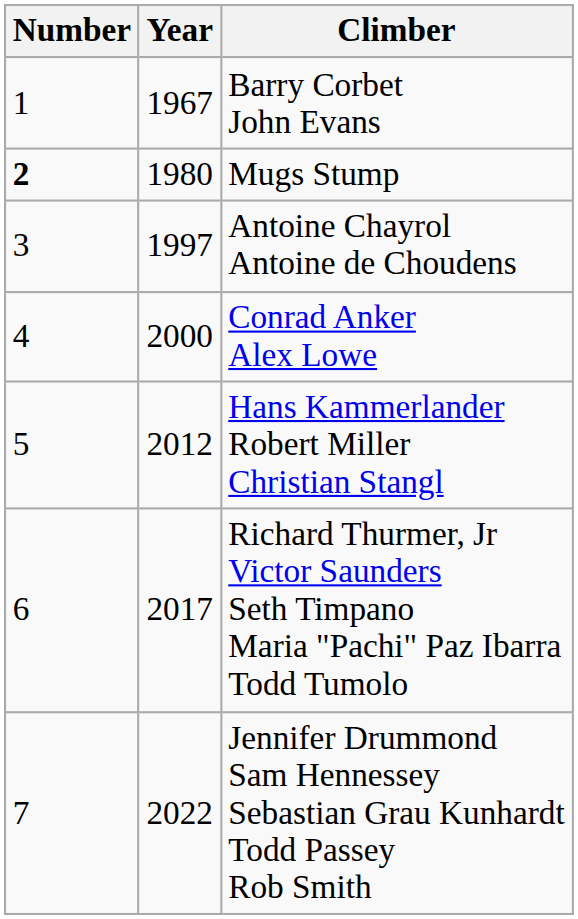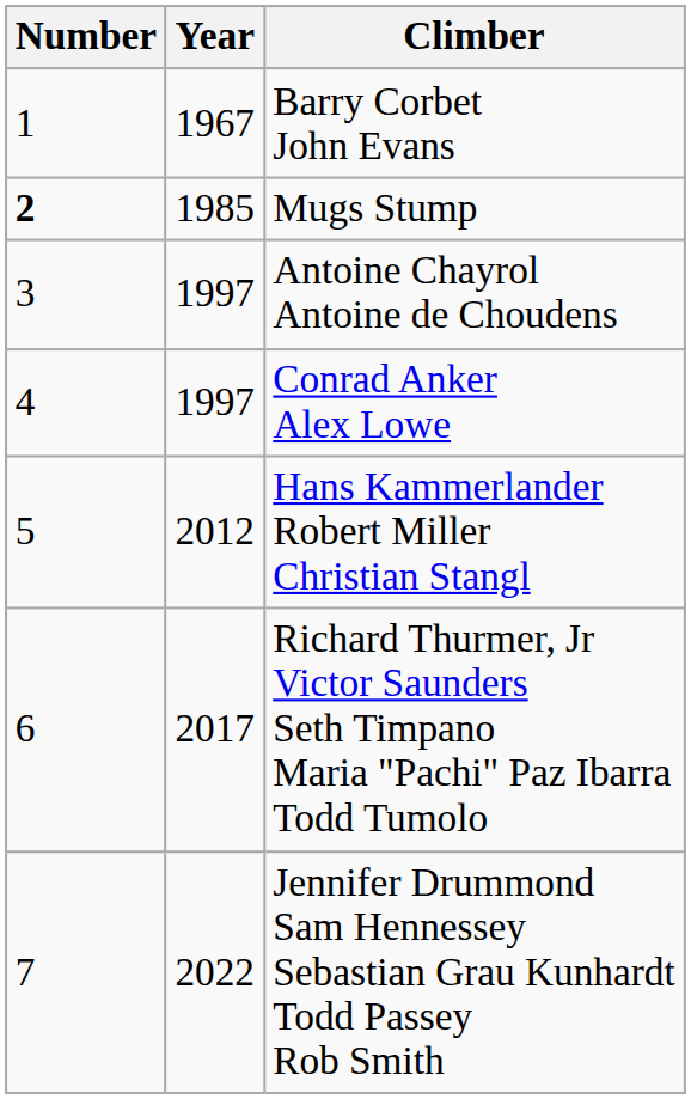Mugs Stump | Year: 1980 -> 1985
Conrad Anker Alex Lowe | Year: 2000 -> 1997
